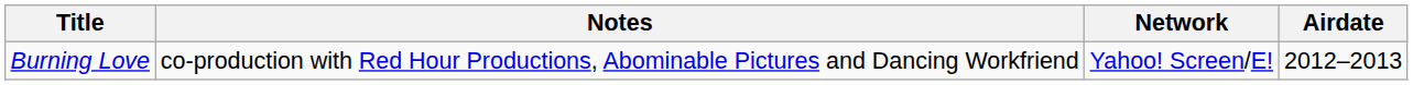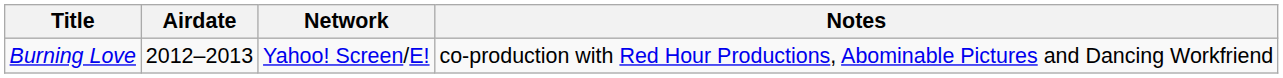columns swapped: Airdate <-> Notes
